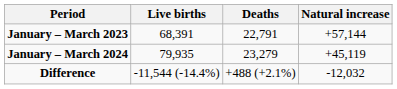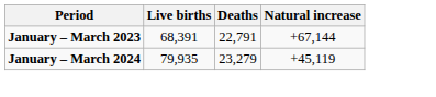January – March 2023 | Natural increase: +57,144 -> +67,144
- row: Difference | -11,544 (-14.4%) | +488 (+2.1%) | -12,032
